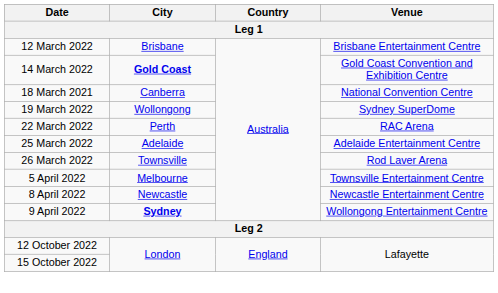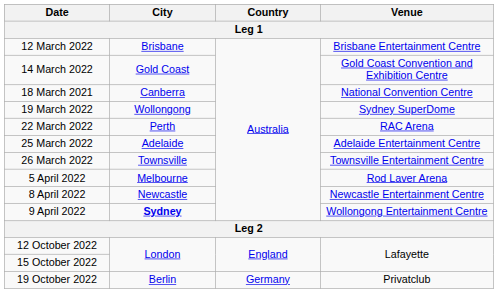14 March 2022 | City: bold -> normal
26 March 2022 | Venue: Rod Laver Arena -> Townsville Entertainment Centre
5 April 2022 | Venue: Townsville Entertainment Centre -> Rod Laver Arena
+ row: 19 October 2022 | Berlin | Germany | Privatclub
